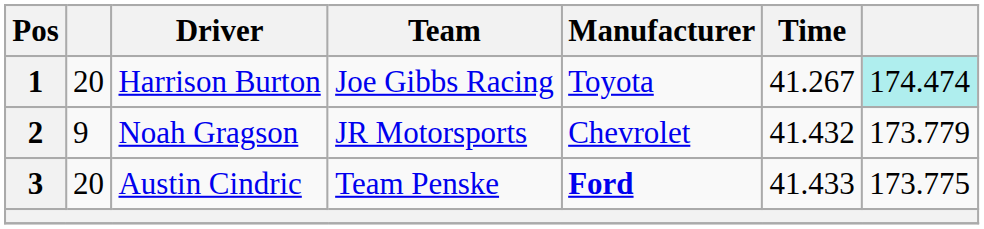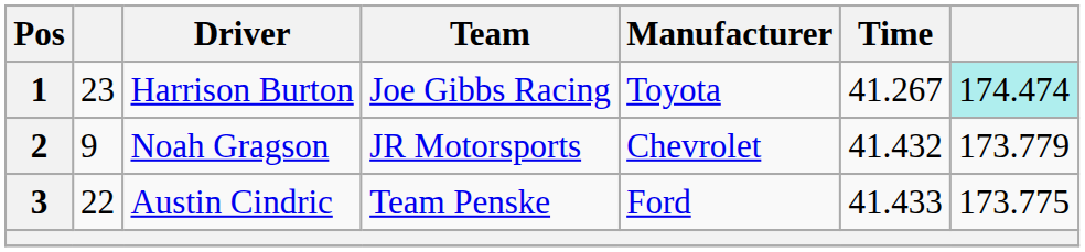1 | column 2: 20 -> 23
3 | column 2: 20 -> 22
3 | Manufacturer: bold -> normal
